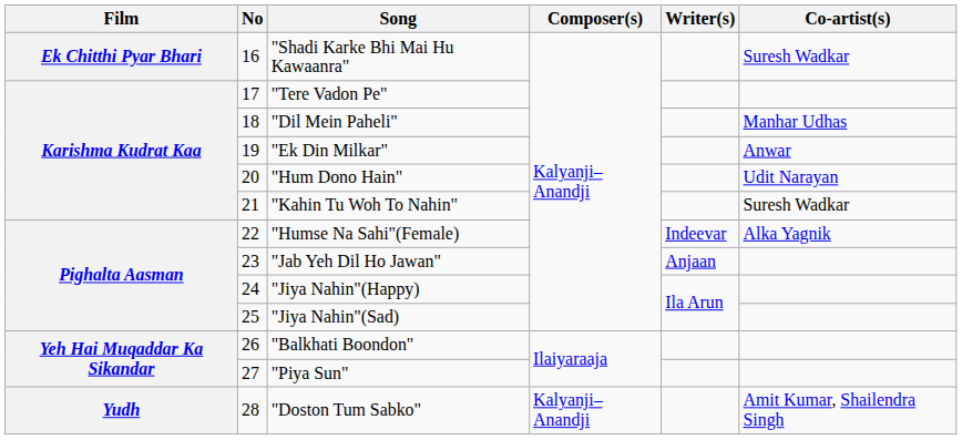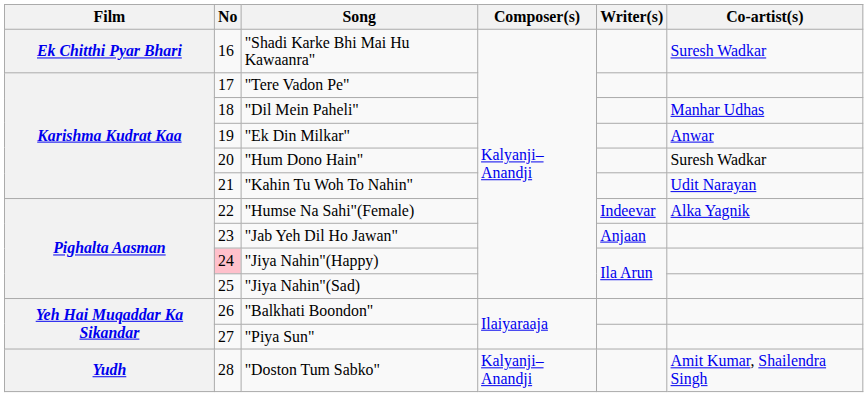"Hum Dono Hain" | Co-artist(s): Udit Narayan -> Suresh Wadkar
"Kahin Tu Woh To Nahin" | Co-artist(s): Suresh Wadkar -> Udit Narayan
"Jiya Nahin"(Happy) | No: no background -> pink background
